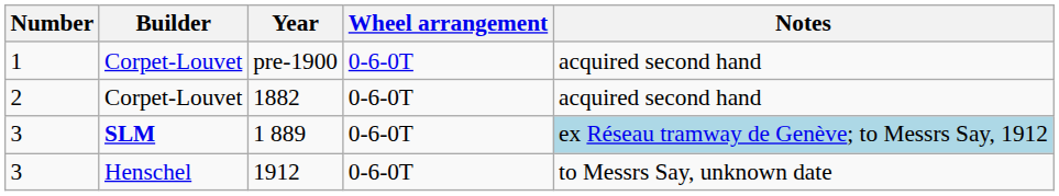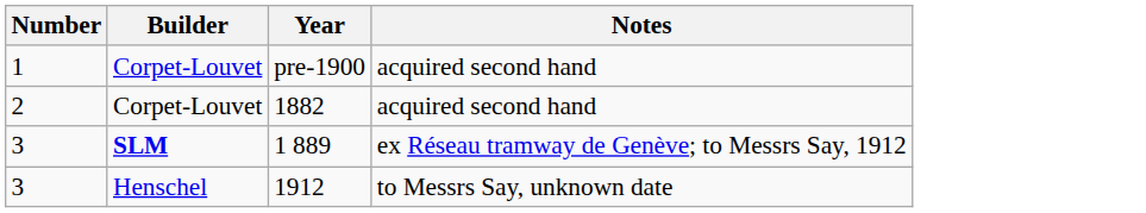- column: Wheel arrangement | 0-6-0T | 0-6-0T | 0-6-0T | 0-6-0T
1 889 | Notes: lightblue background -> no background
